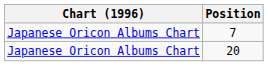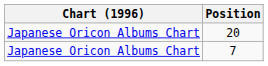rows swapped: 7 <-> 20
